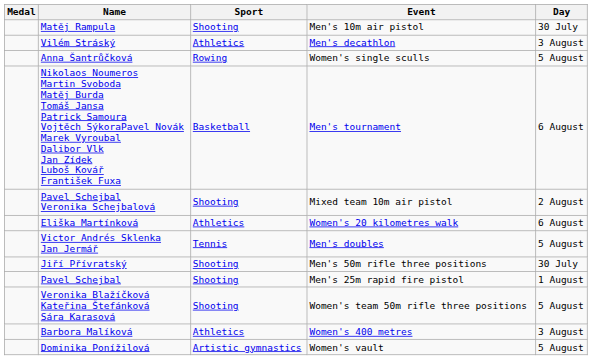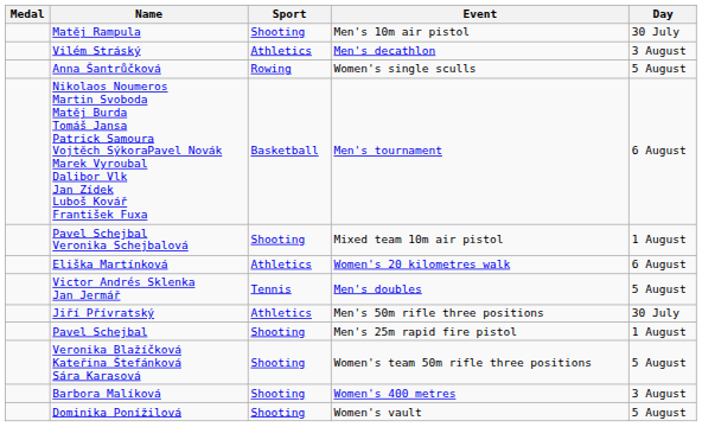Pavel Schejbal Veronika Schejbalová | Day: 2 August -> 1 August
Jiří Přívratský | Sport: Shooting -> Athletics
Barbora Malíková | Sport: Athletics -> Shooting
Dominika Ponížilová | Sport: Artistic gymnastics -> Shooting
